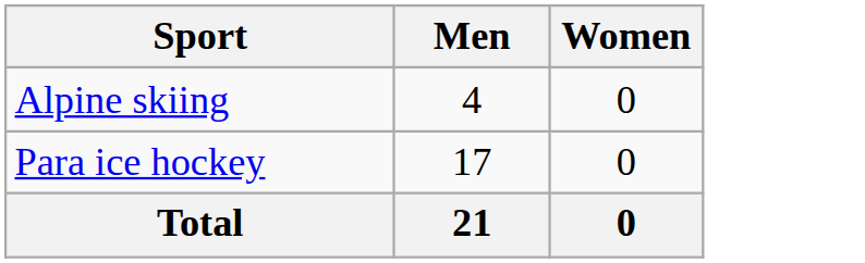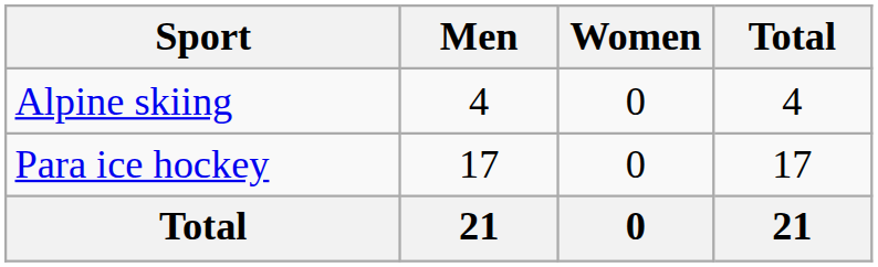+ column: Total | 4 | 17 | 21
